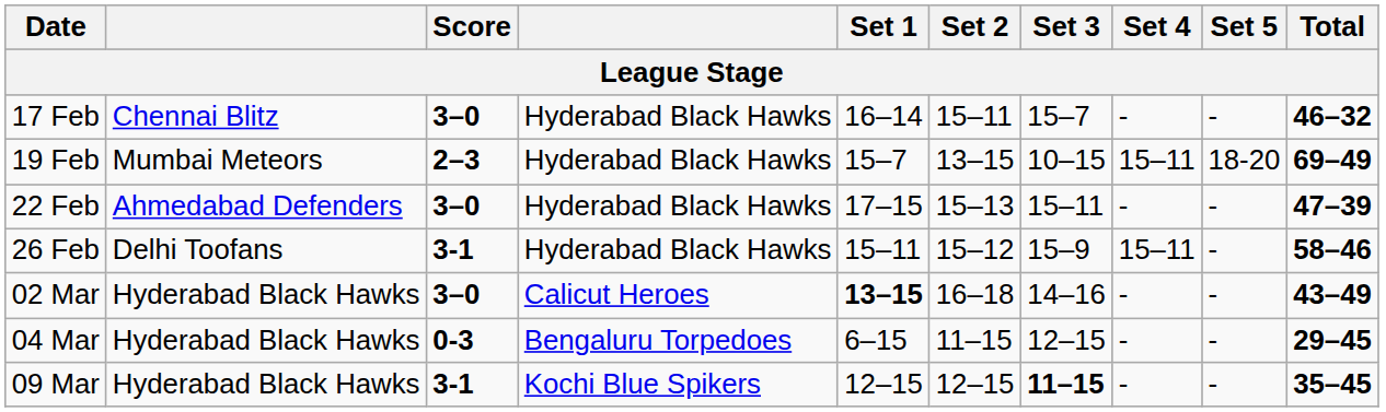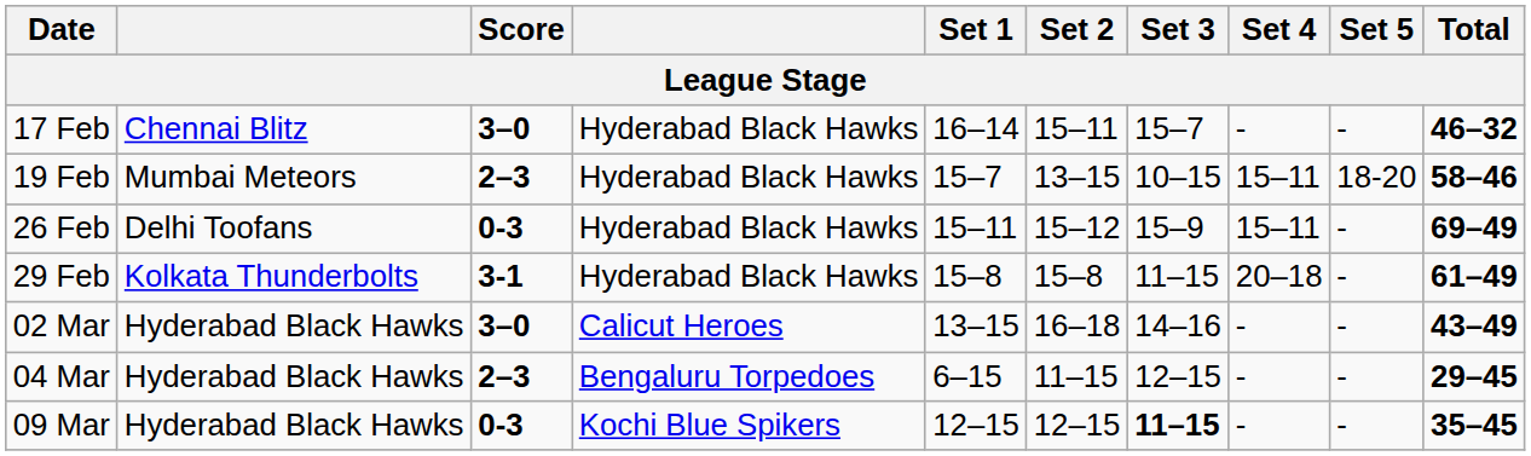19 Feb | Total: 69–49 -> 58–46
- row: 22 Feb | Ahmedabad Defenders | 3–0 | Hyderabad Black Hawks | 17–15 | 15–13 | 15–11 | - | - | 47–39
26 Feb | Score: 3-1 -> 0-3
26 Feb | Total: 58–46 -> 69–49
+ row: 29 Feb | Kolkata Thunderbolts | 3-1 | Hyderabad Black Hawks | 15–8 | 15–8 | 11–15 | 20–18 | - | 61–49
02 Mar | Set 1: bold -> normal
04 Mar | Score: 0-3 -> 2–3
09 Mar | Score: 3-1 -> 0-3
